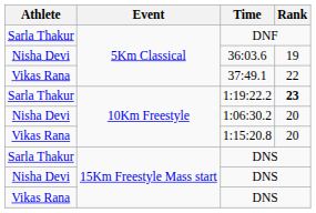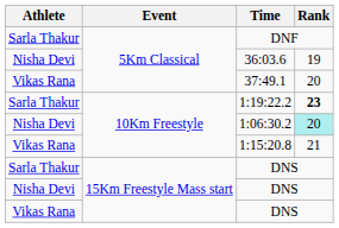37:49.1 | Rank: 22 -> 20
1:06:30.2 | Rank: no background -> paleturquoise background
1:15:20.8 | Rank: 20 -> 21
